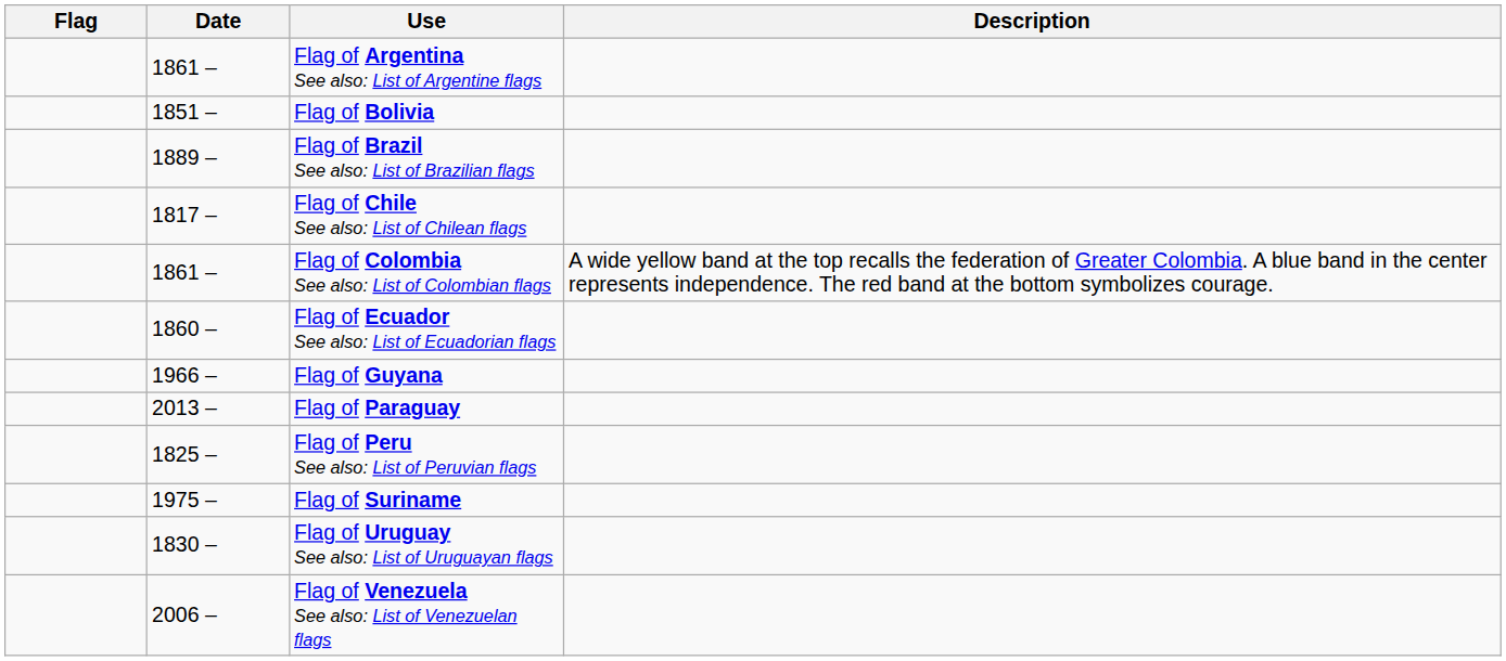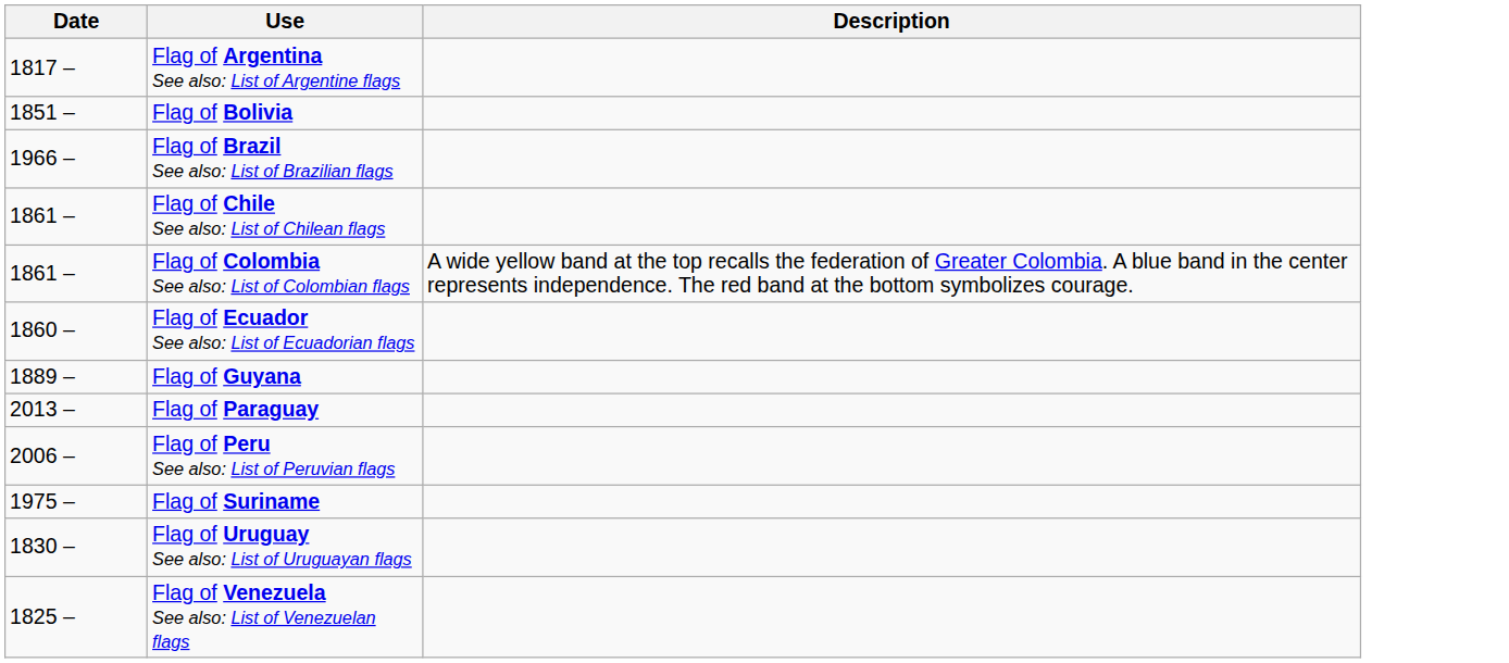- column: Flag
Flag of Argentina See also: List of Argentine flags | Date: 1861 – -> 1817 –
Flag of Brazil See also: List of Brazilian flags | Date: 1889 – -> 1966 –
Flag of Chile See also: List of Chilean flags | Date: 1817 – -> 1861 –
Flag of Guyana | Date: 1966 – -> 1889 –
Flag of Peru See also: List of Peruvian flags | Date: 1825 – -> 2006 –
Flag of Venezuela See also: List of Venezuelan flags | Date: 2006 – -> 1825 –
